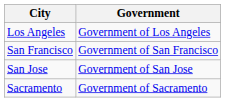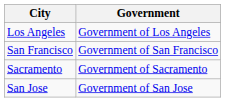rows swapped: San Jose <-> Sacramento
